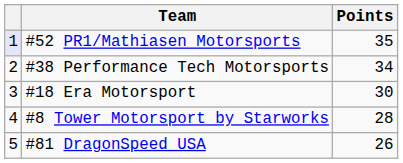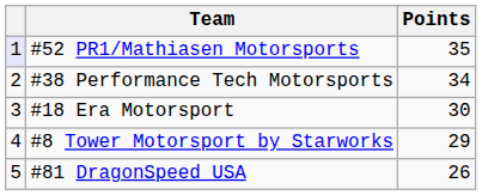#8 Tower Motorsport by Starworks | Points: 28 -> 29
